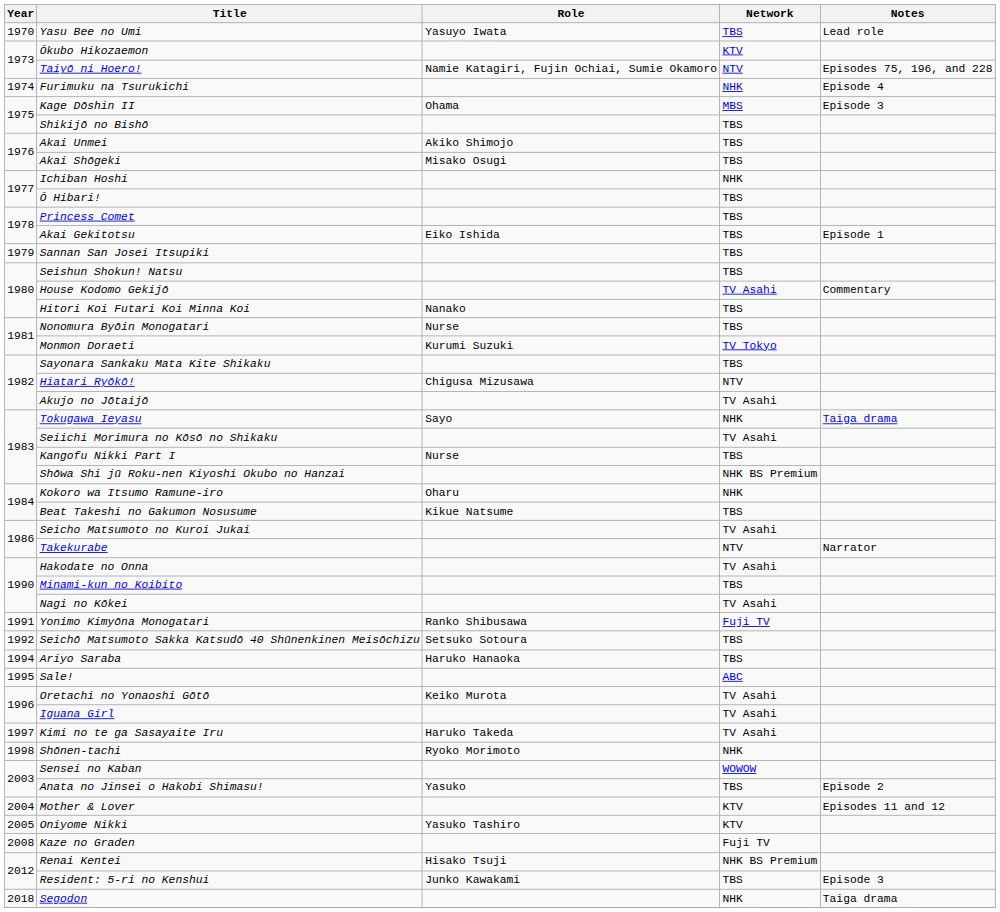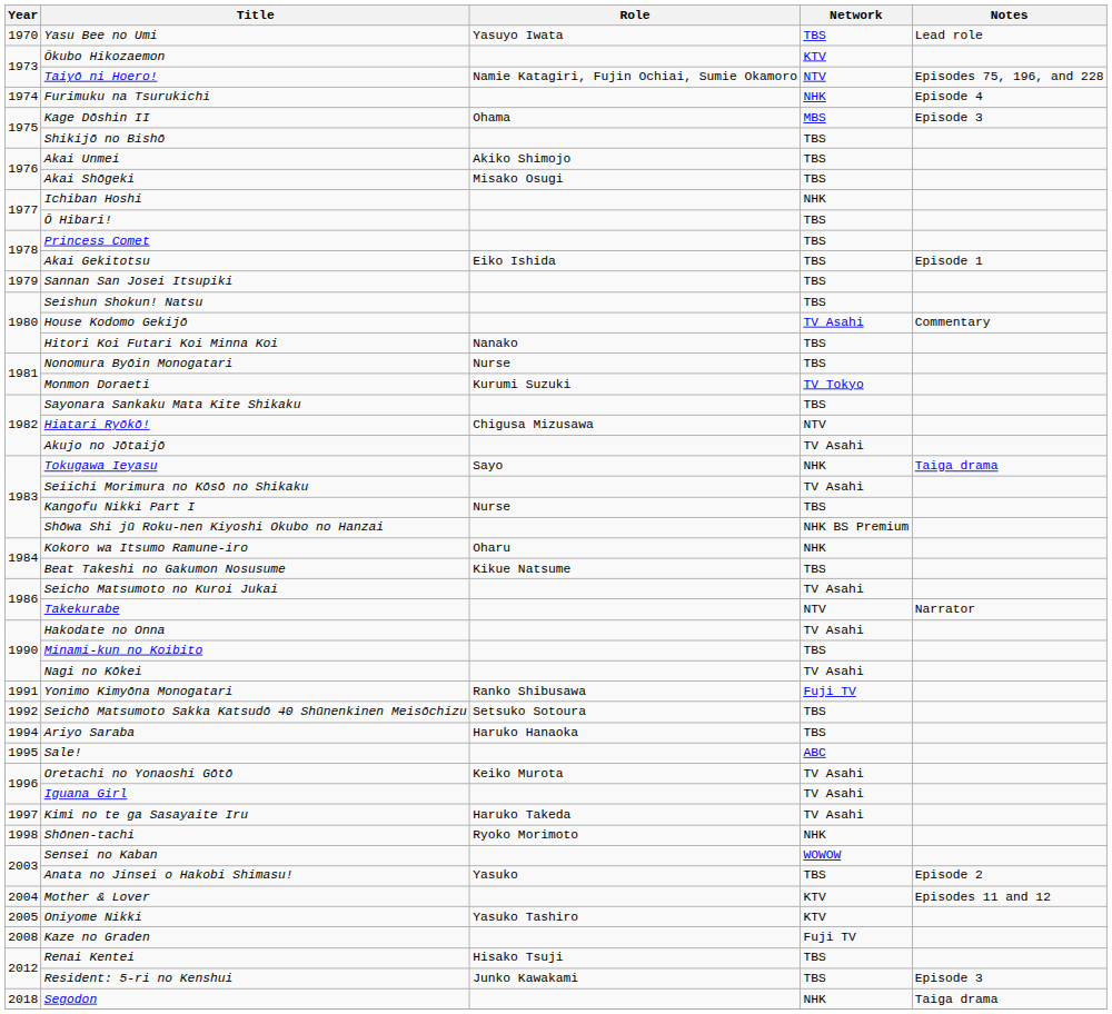Renai Kentei | Network: NHK BS Premium -> TBS
